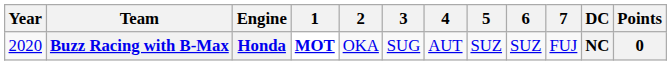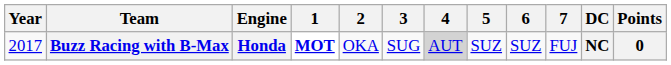Buzz Racing with B-Max | Year: 2020 -> 2017
Buzz Racing with B-Max | 4: no background -> lightgrey background
